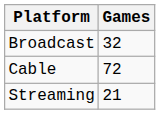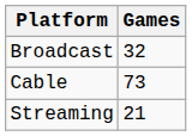Cable | Games: 72 -> 73
